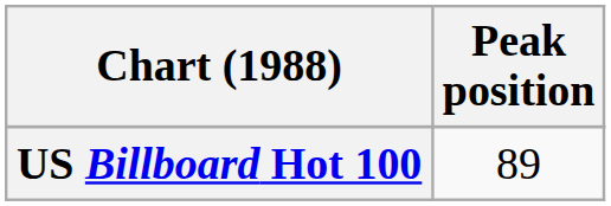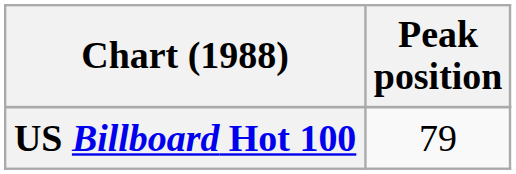US Billboard Hot 100 | Peak position: 89 -> 79
